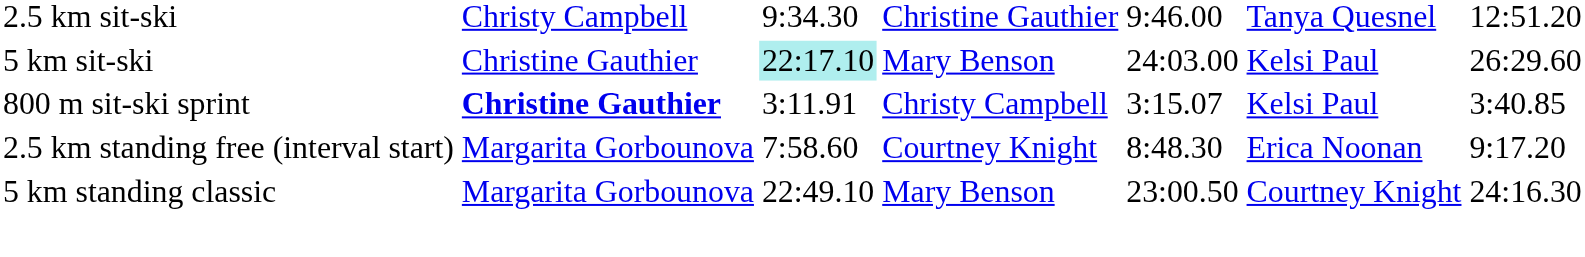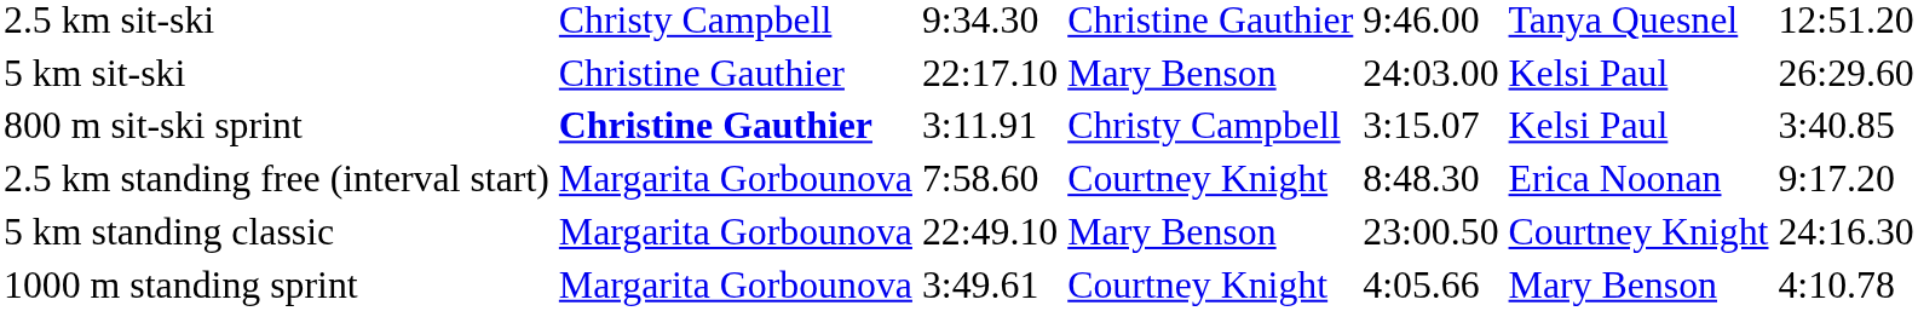5 km sit-ski | column 3: paleturquoise background -> no background
+ row: 1000 m standing sprint | Margarita Gorbounova | 3:49.61 | Courtney Knight | 4:05.66 | Mary Benson | 4:10.78
